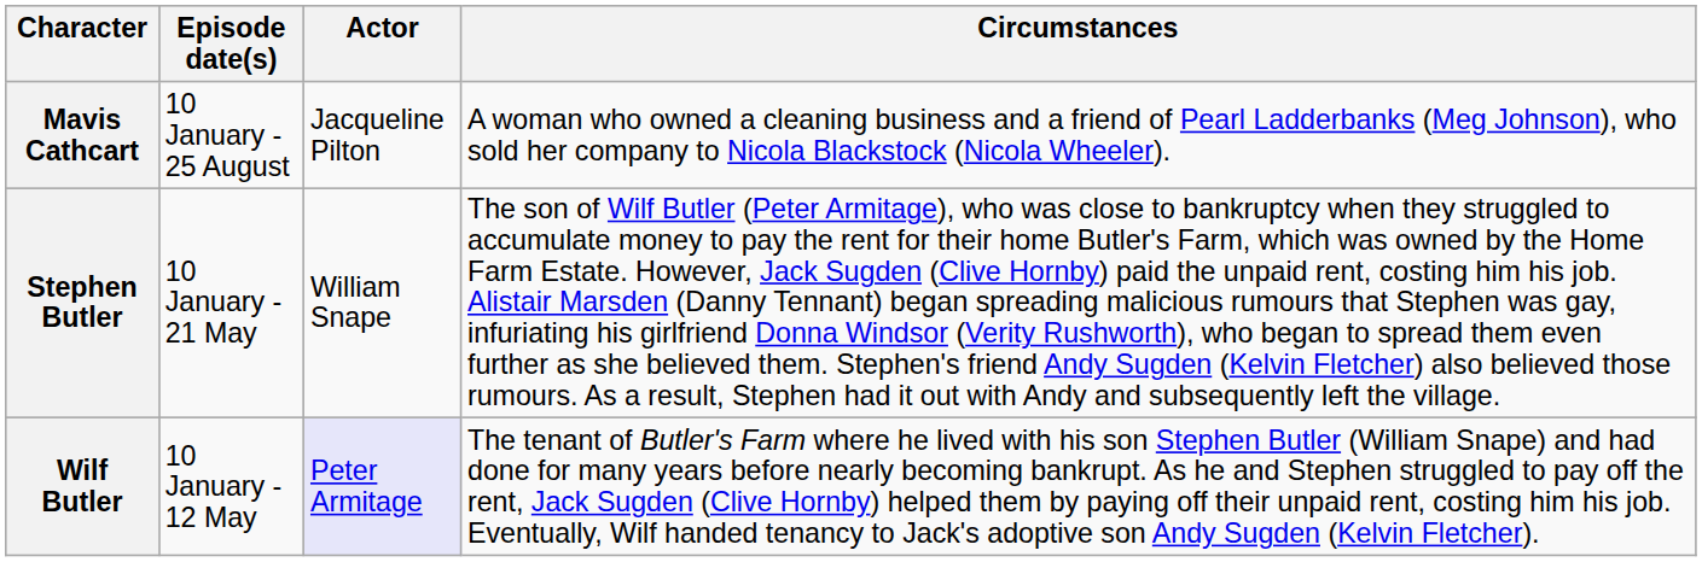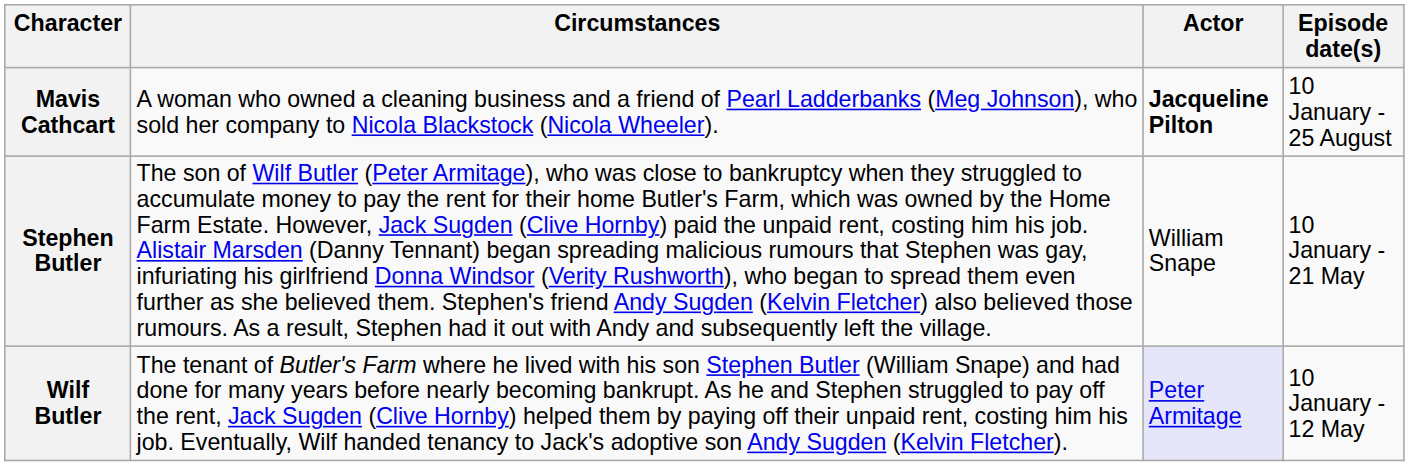columns swapped: Episode date(s) <-> Circumstances
Mavis Cathcart | Actor: normal -> bold
